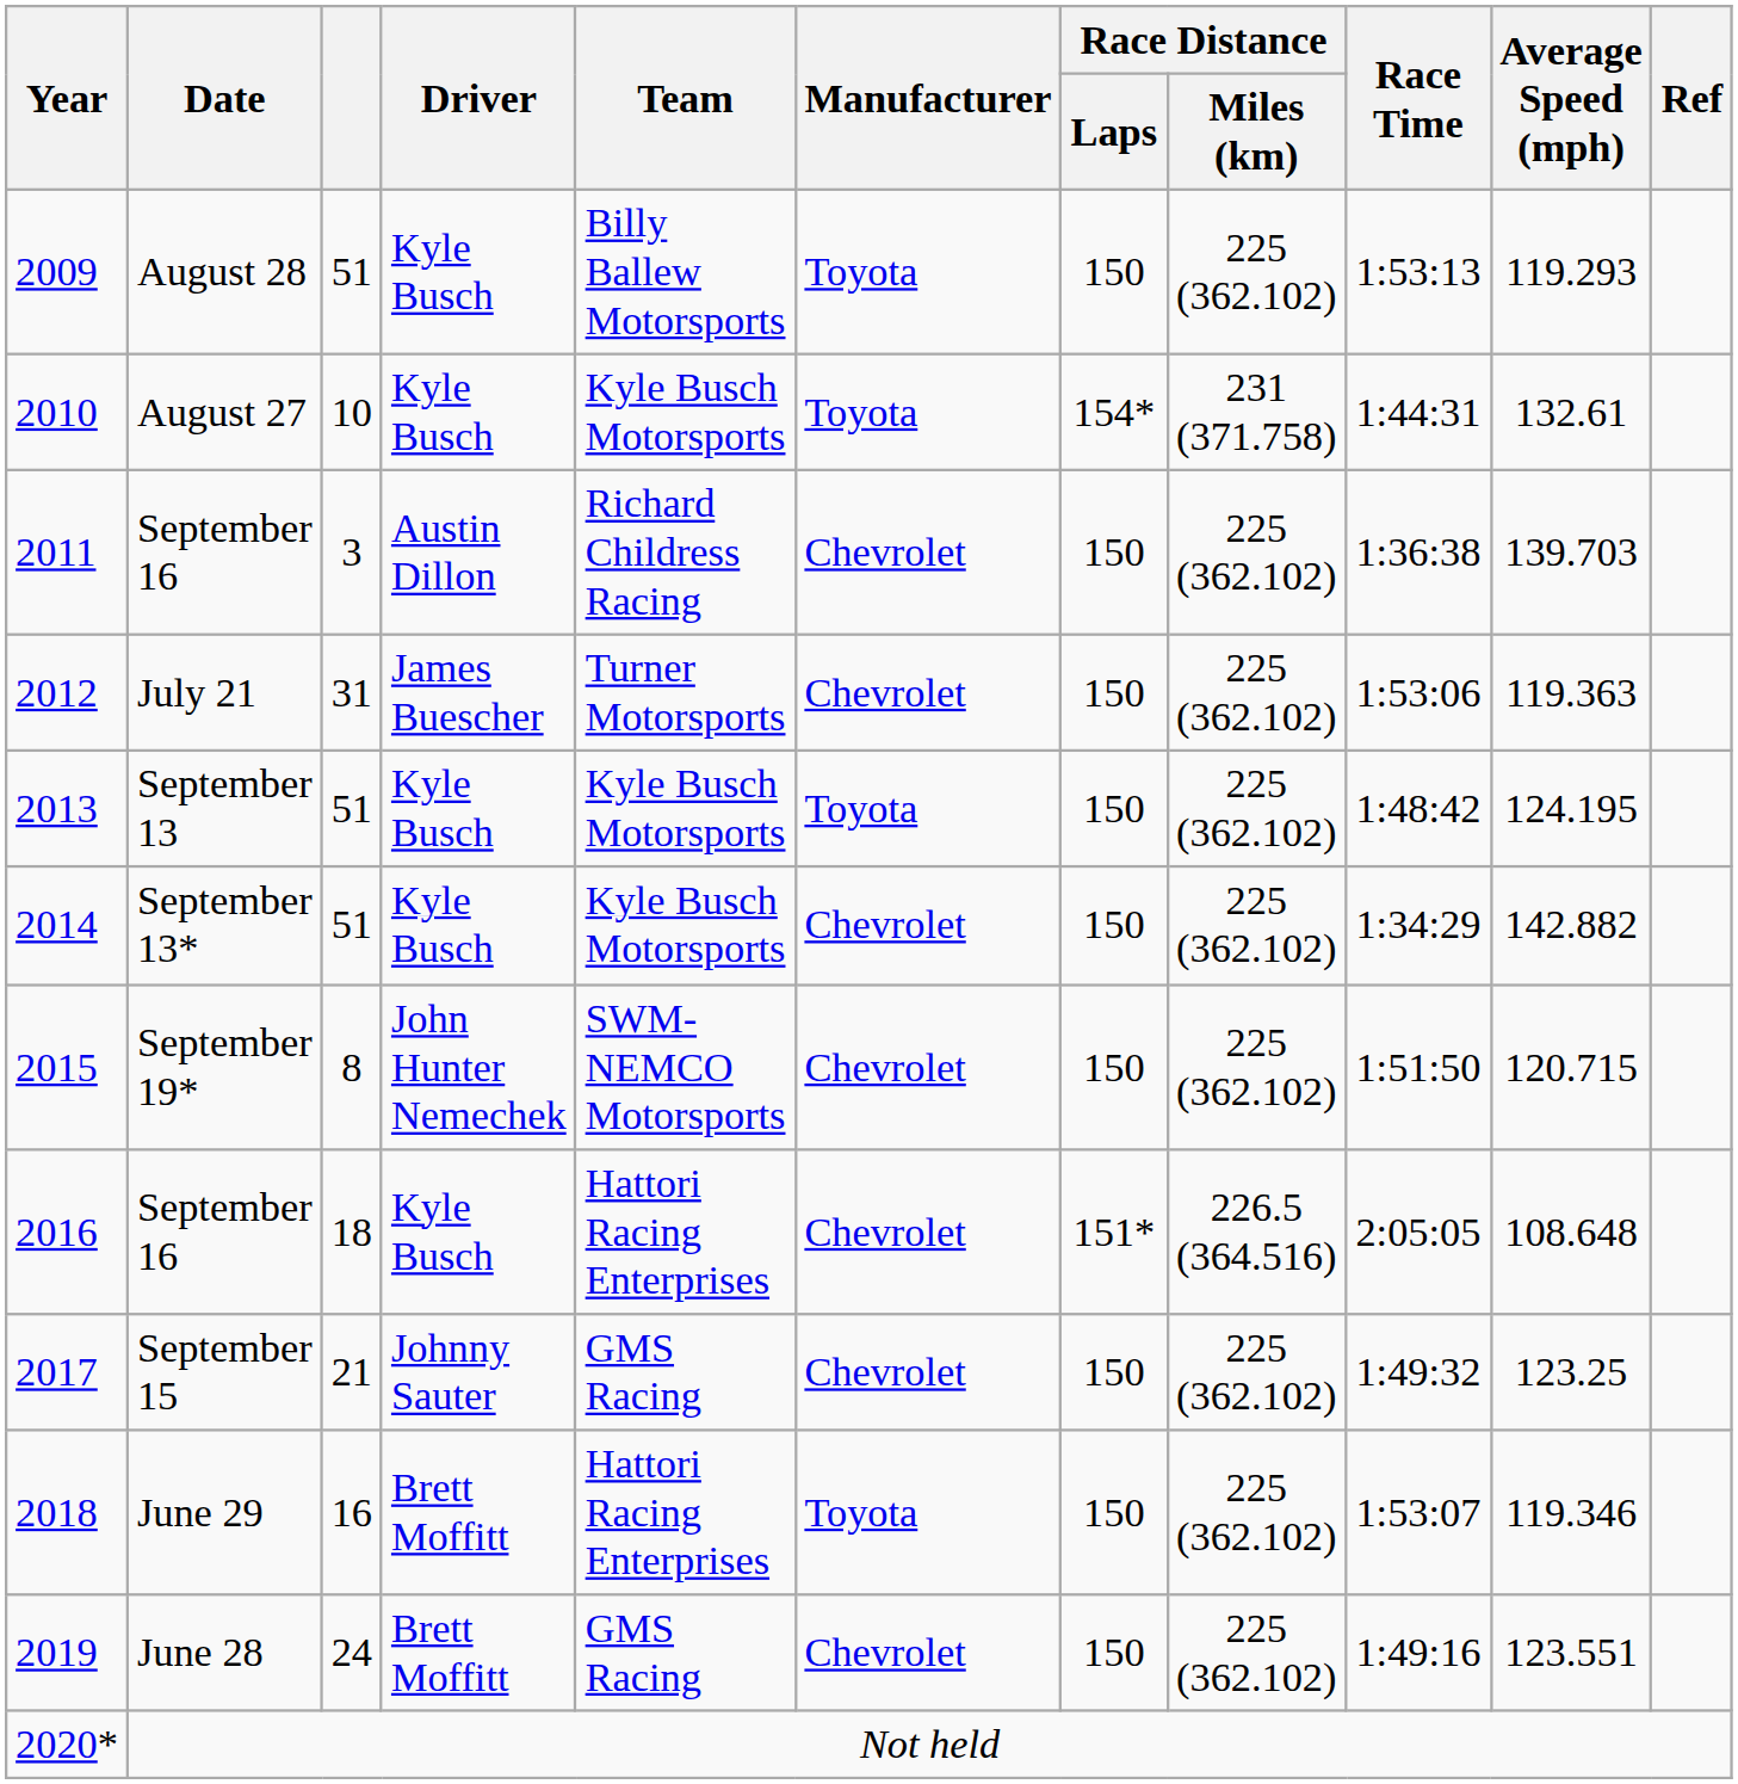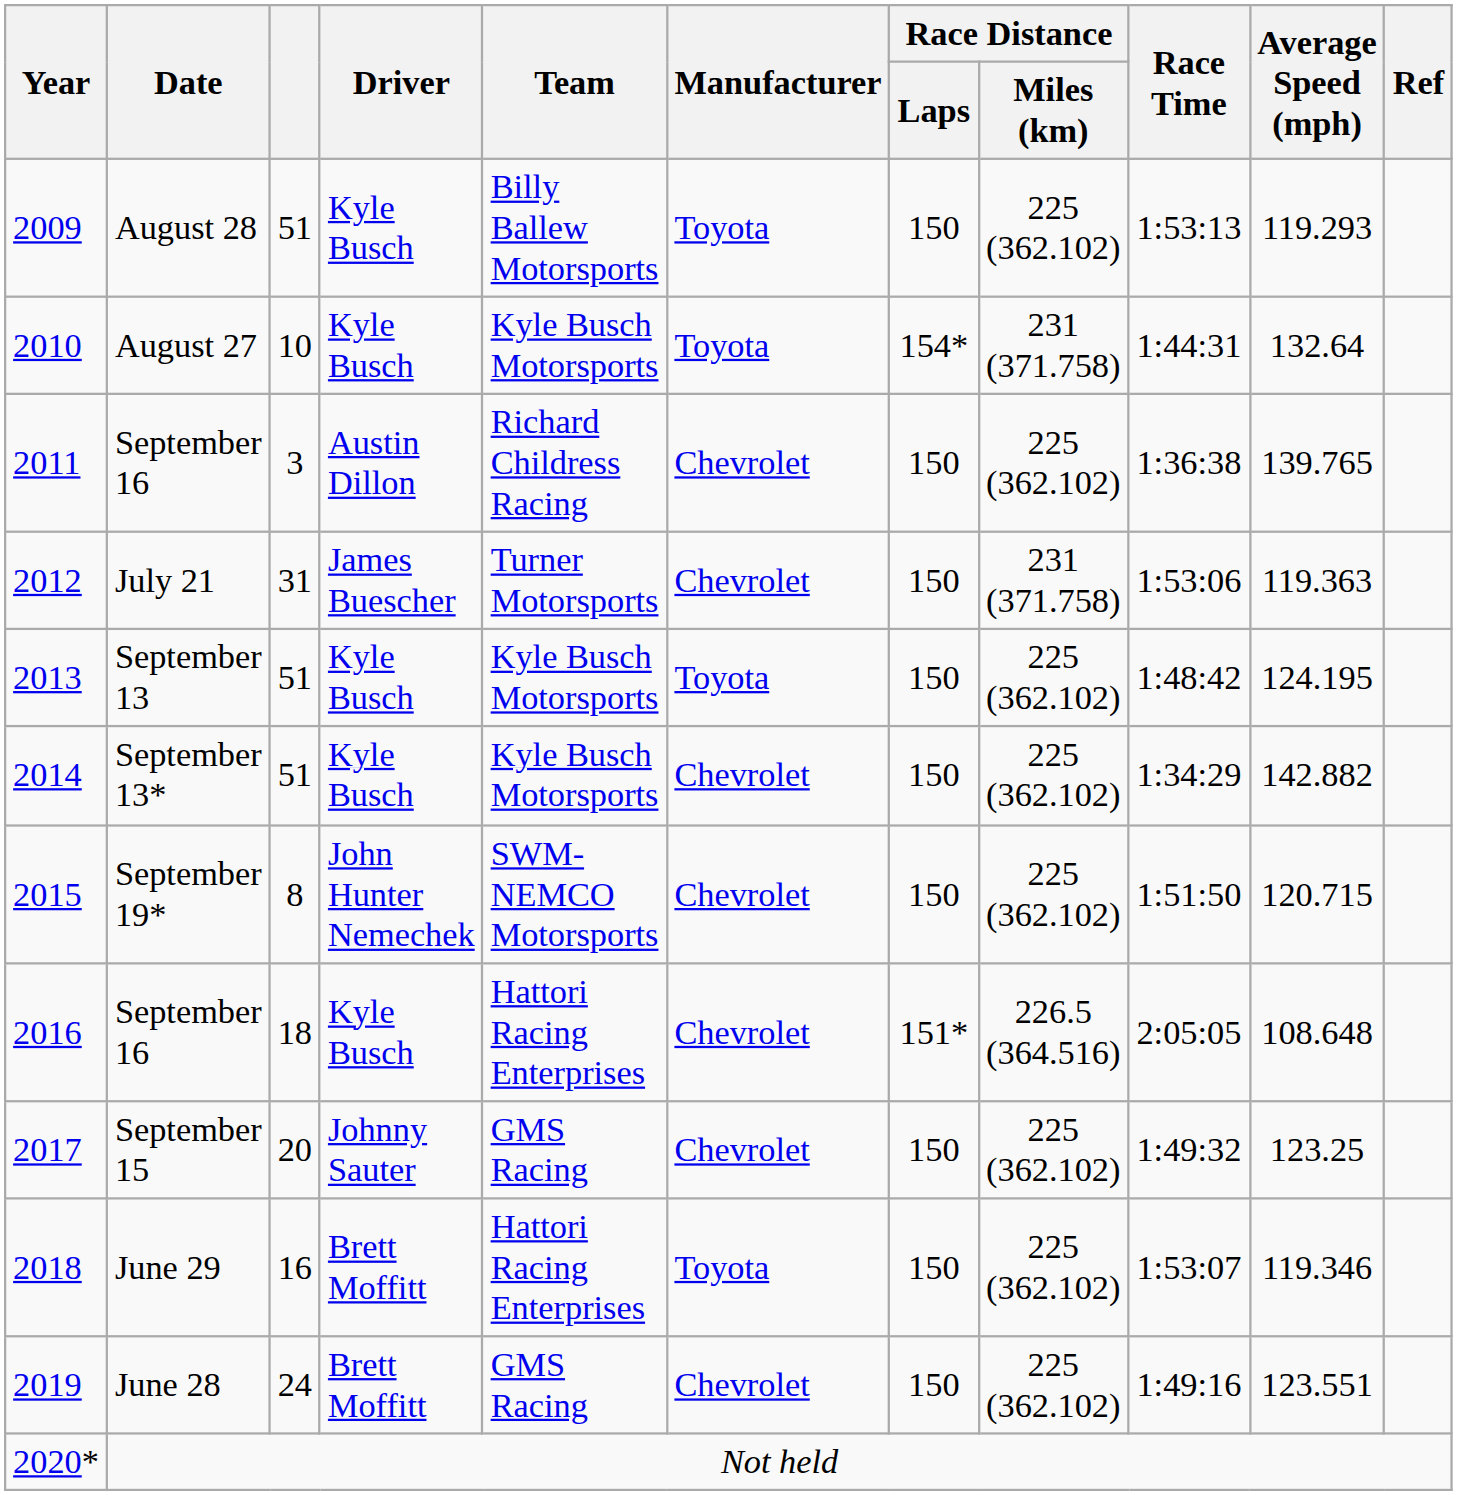August 27 | Average Speed (mph): 132.61 -> 132.64
2011 / September 16 | Average Speed (mph): 139.703 -> 139.765
July 21 | Race Distance / Miles (km): 225 (362.102) -> 231 (371.758)
September 15 | column 3: 21 -> 20
